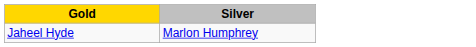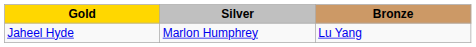+ column: Bronze | Lu Yang
